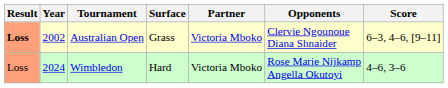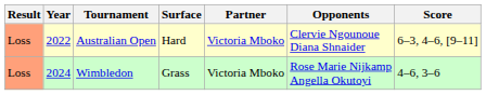Australian Open | Result: bold -> normal
Australian Open | Year: 2002 -> 2022
Australian Open | Surface: Grass -> Hard
Wimbledon | Surface: Hard -> Grass
